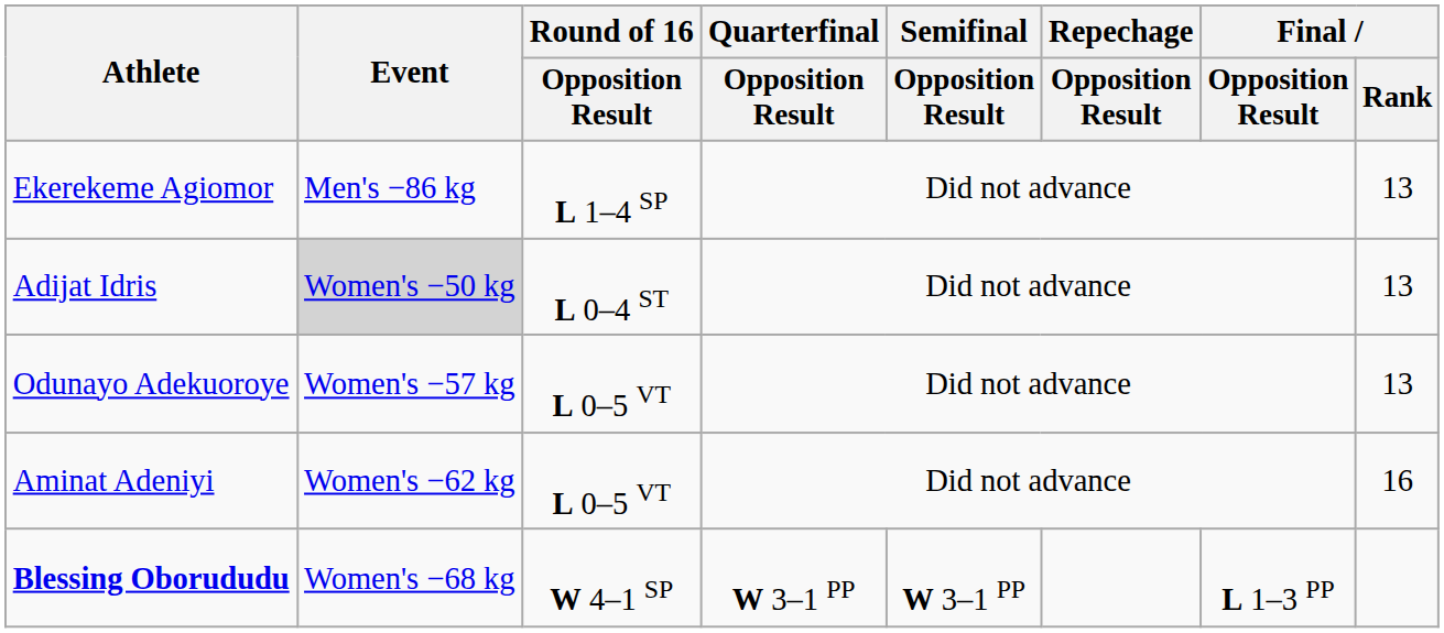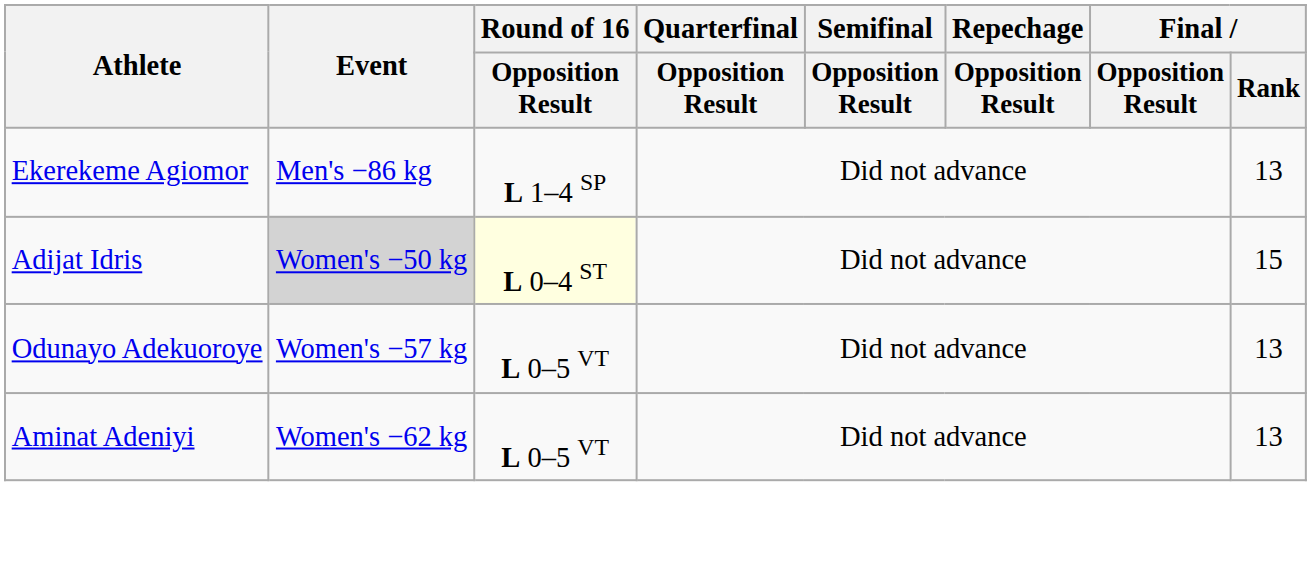Adijat Idris | Round of 16 / Opposition Result: no background -> lightyellow background
Adijat Idris | Final / Rank: 13 -> 15
Aminat Adeniyi | Final / Rank: 16 -> 13
- row: Blessing Oborududu | Women's −68 kg | W 4–1 SP | W 3–1 PP | W 3–1 PP | L 1–3 PP
